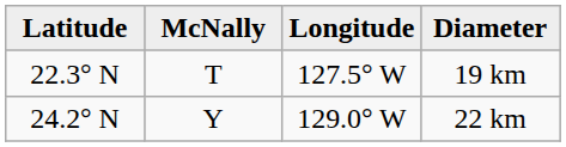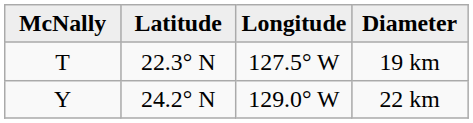columns swapped: McNally <-> Latitude
